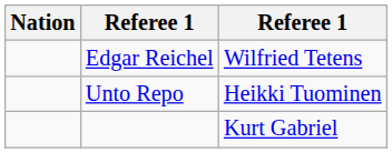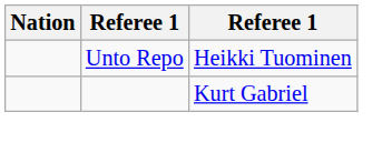- row: Edgar Reichel | Wilfried Tetens
